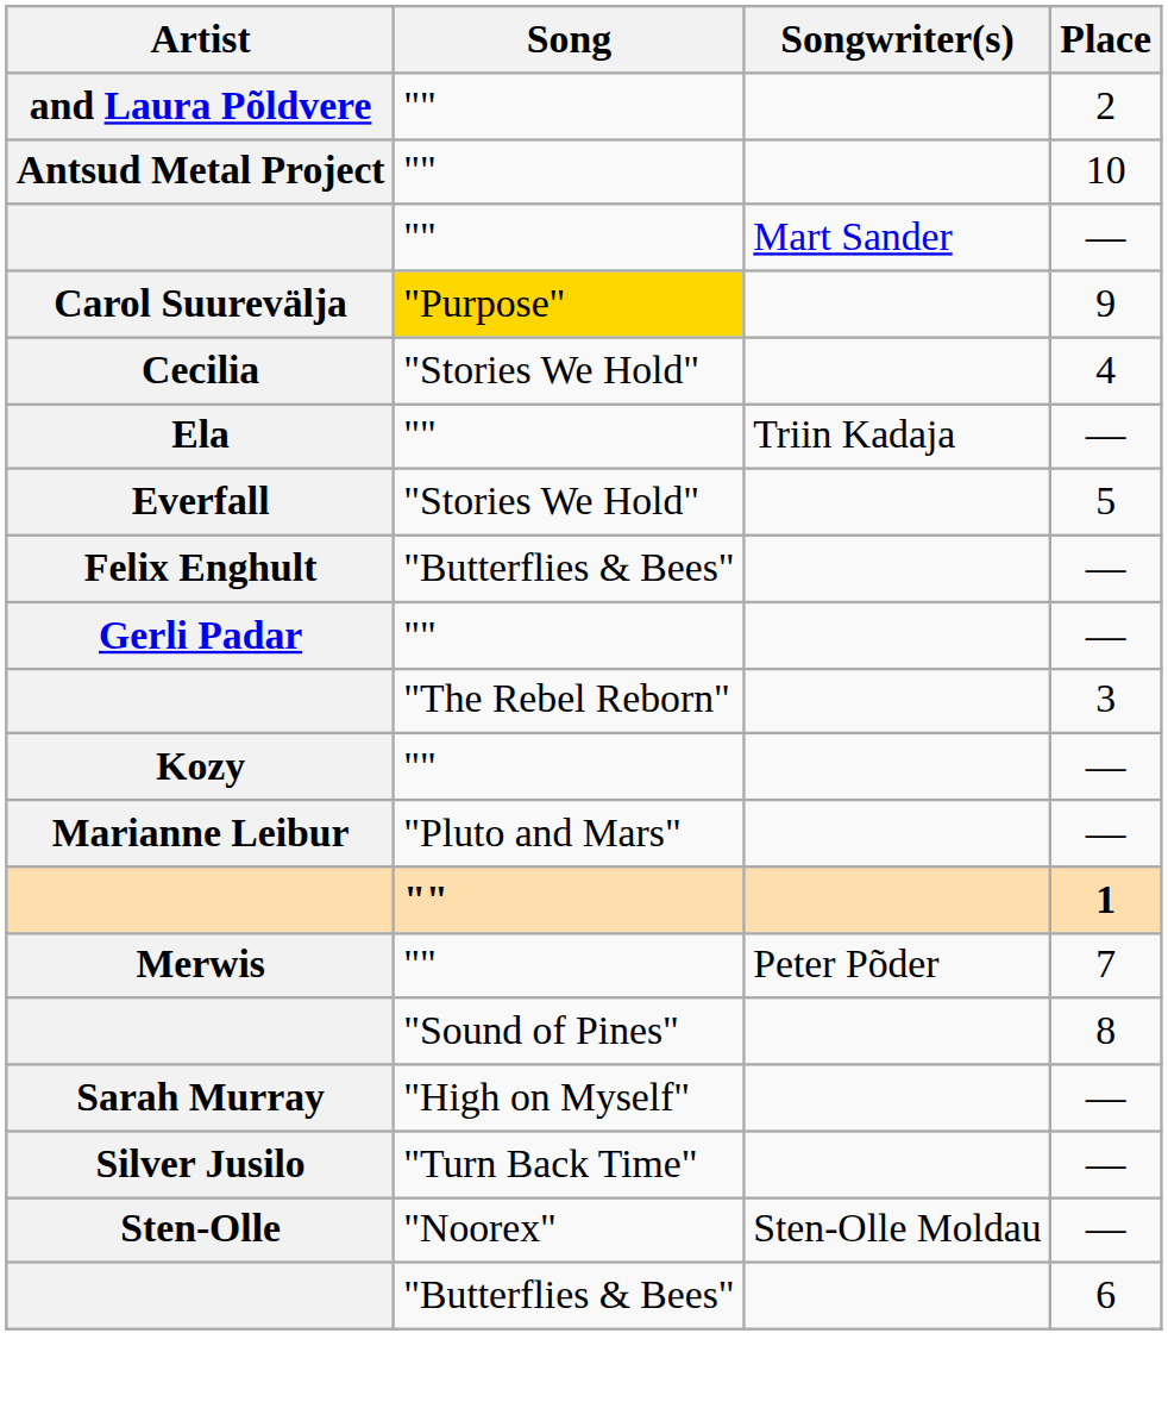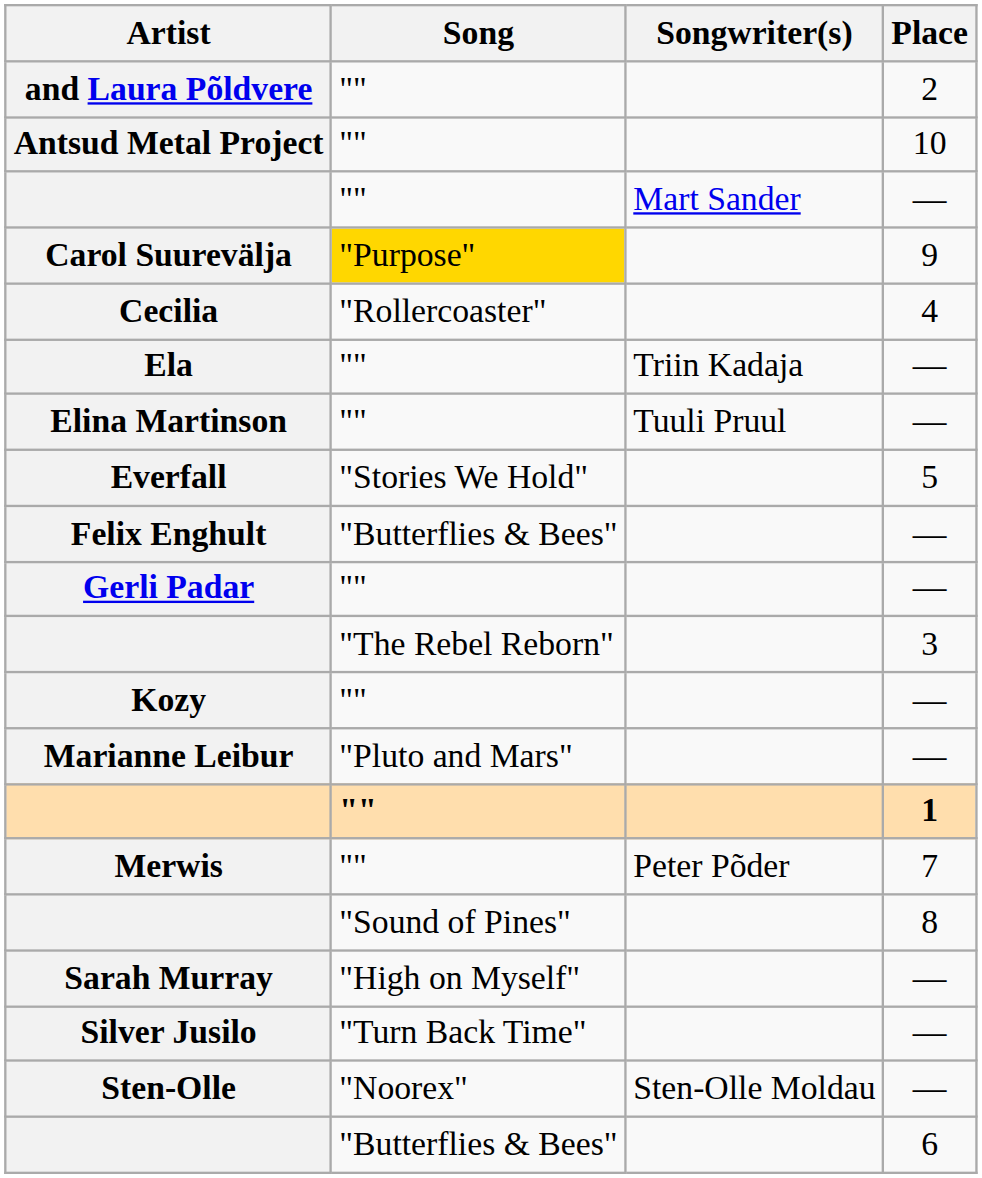Cecilia | Song: "Stories We Hold" -> "Rollercoaster"
+ row: Elina Martinson | "" | Tuuli Pruul | —
